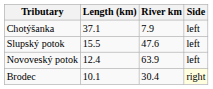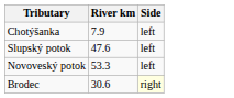- column: Length (km) | 37.1 | 15.5 | 12.4 | 10.1
Novoveský potok | River km: 63.9 -> 53.3
Brodec | River km: 30.4 -> 30.6
